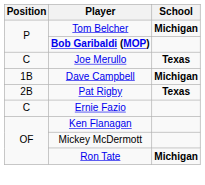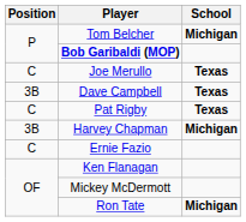Dave Campbell | Position: 1B -> 3B
Dave Campbell | School: Michigan -> Texas
Pat Rigby | Position: 2B -> C
+ row: 3B | Harvey Chapman | Michigan
